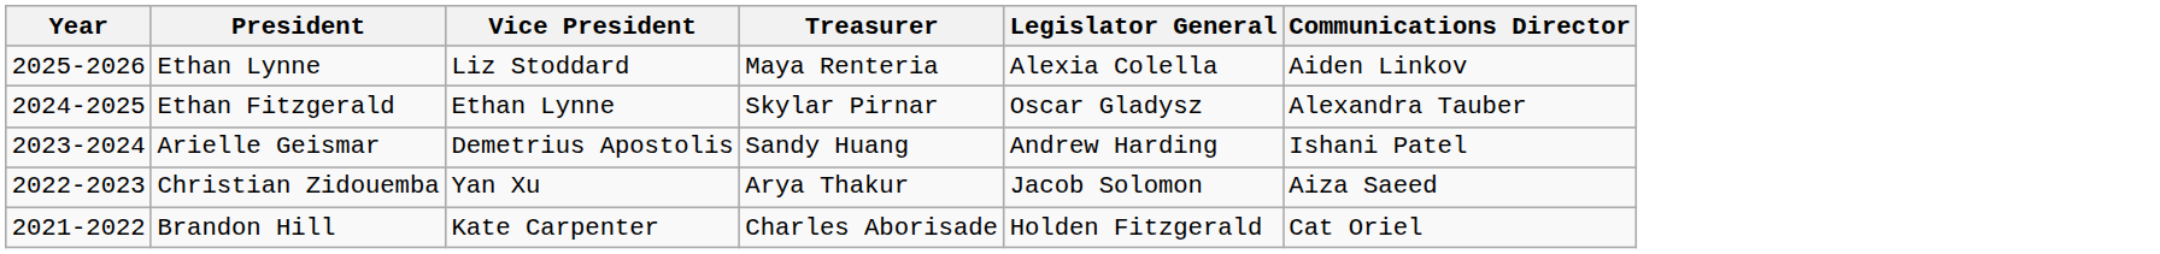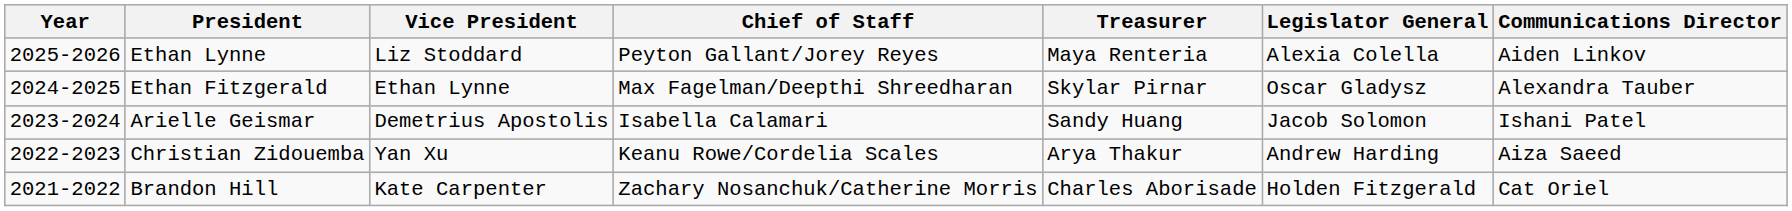+ column: Chief of Staff | Peyton Gallant/Jorey Reyes | Max Fagelman/Deepthi Shreedharan | Isabella Calamari | Keanu Rowe/Cordelia Scales | Zachary Nosanchuk/Catherine Morris
Arielle Geismar | Legislator General: Andrew Harding -> Jacob Solomon
Christian Zidouemba | Legislator General: Jacob Solomon -> Andrew Harding
